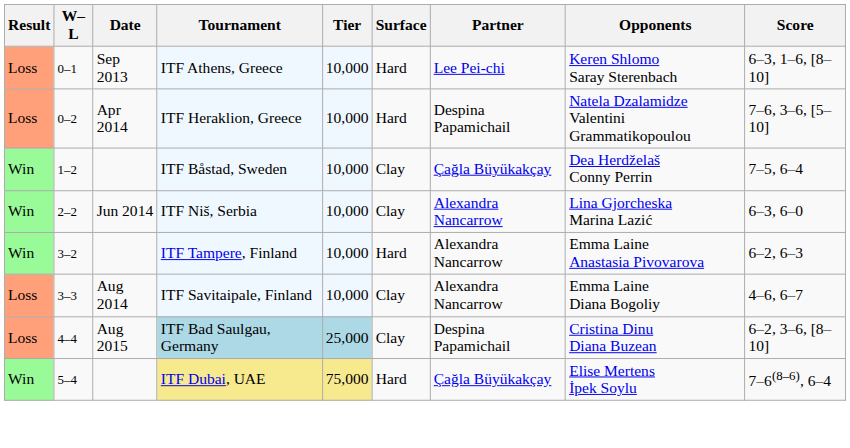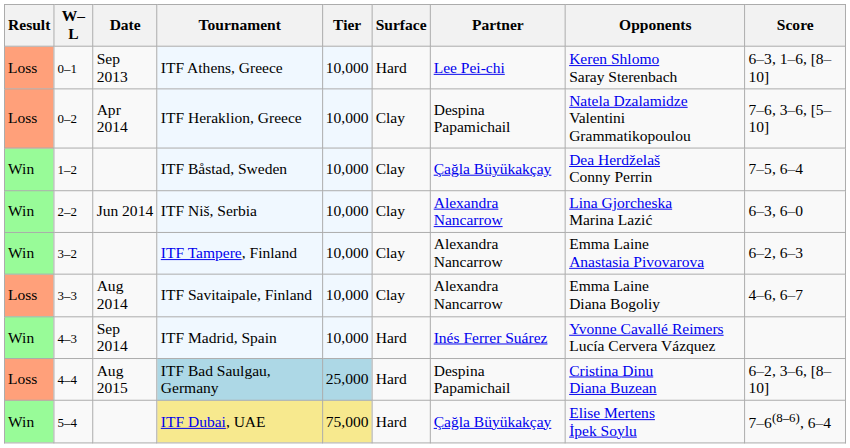ITF Heraklion, Greece | Surface: Hard -> Clay
ITF Tampere, Finland | Surface: Hard -> Clay
+ row: Win | 4–3 | Sep 2014 | ITF Madrid, Spain | 10,000 | Hard | Inés Ferrer Suárez | Yvonne Cavallé Reimers Lucía Cervera Vázquez
ITF Bad Saulgau, Germany | Surface: Clay -> Hard
